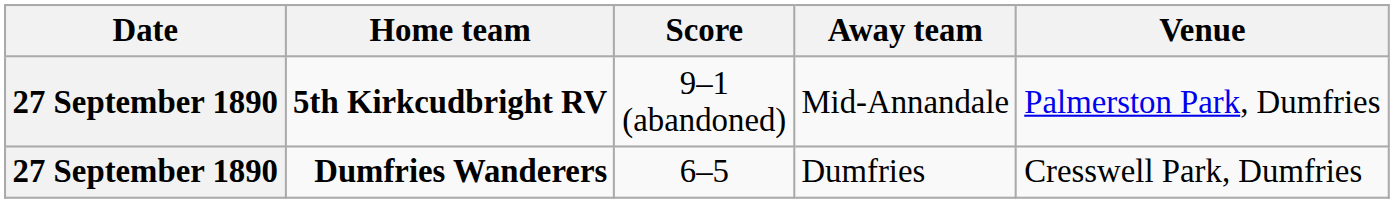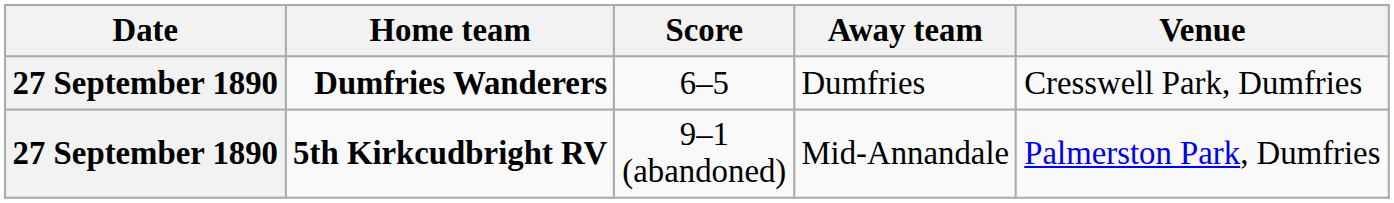rows swapped: 5th Kirkcudbright RV <-> Dumfries Wanderers
